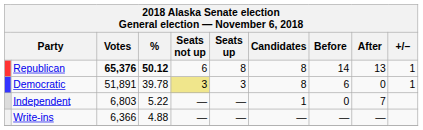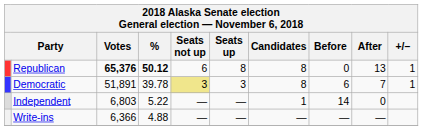Republican | Before: 14 -> 0
Democratic | After: 0 -> 7
Independent | Before: 0 -> 14
Independent | After: 7 -> 0
